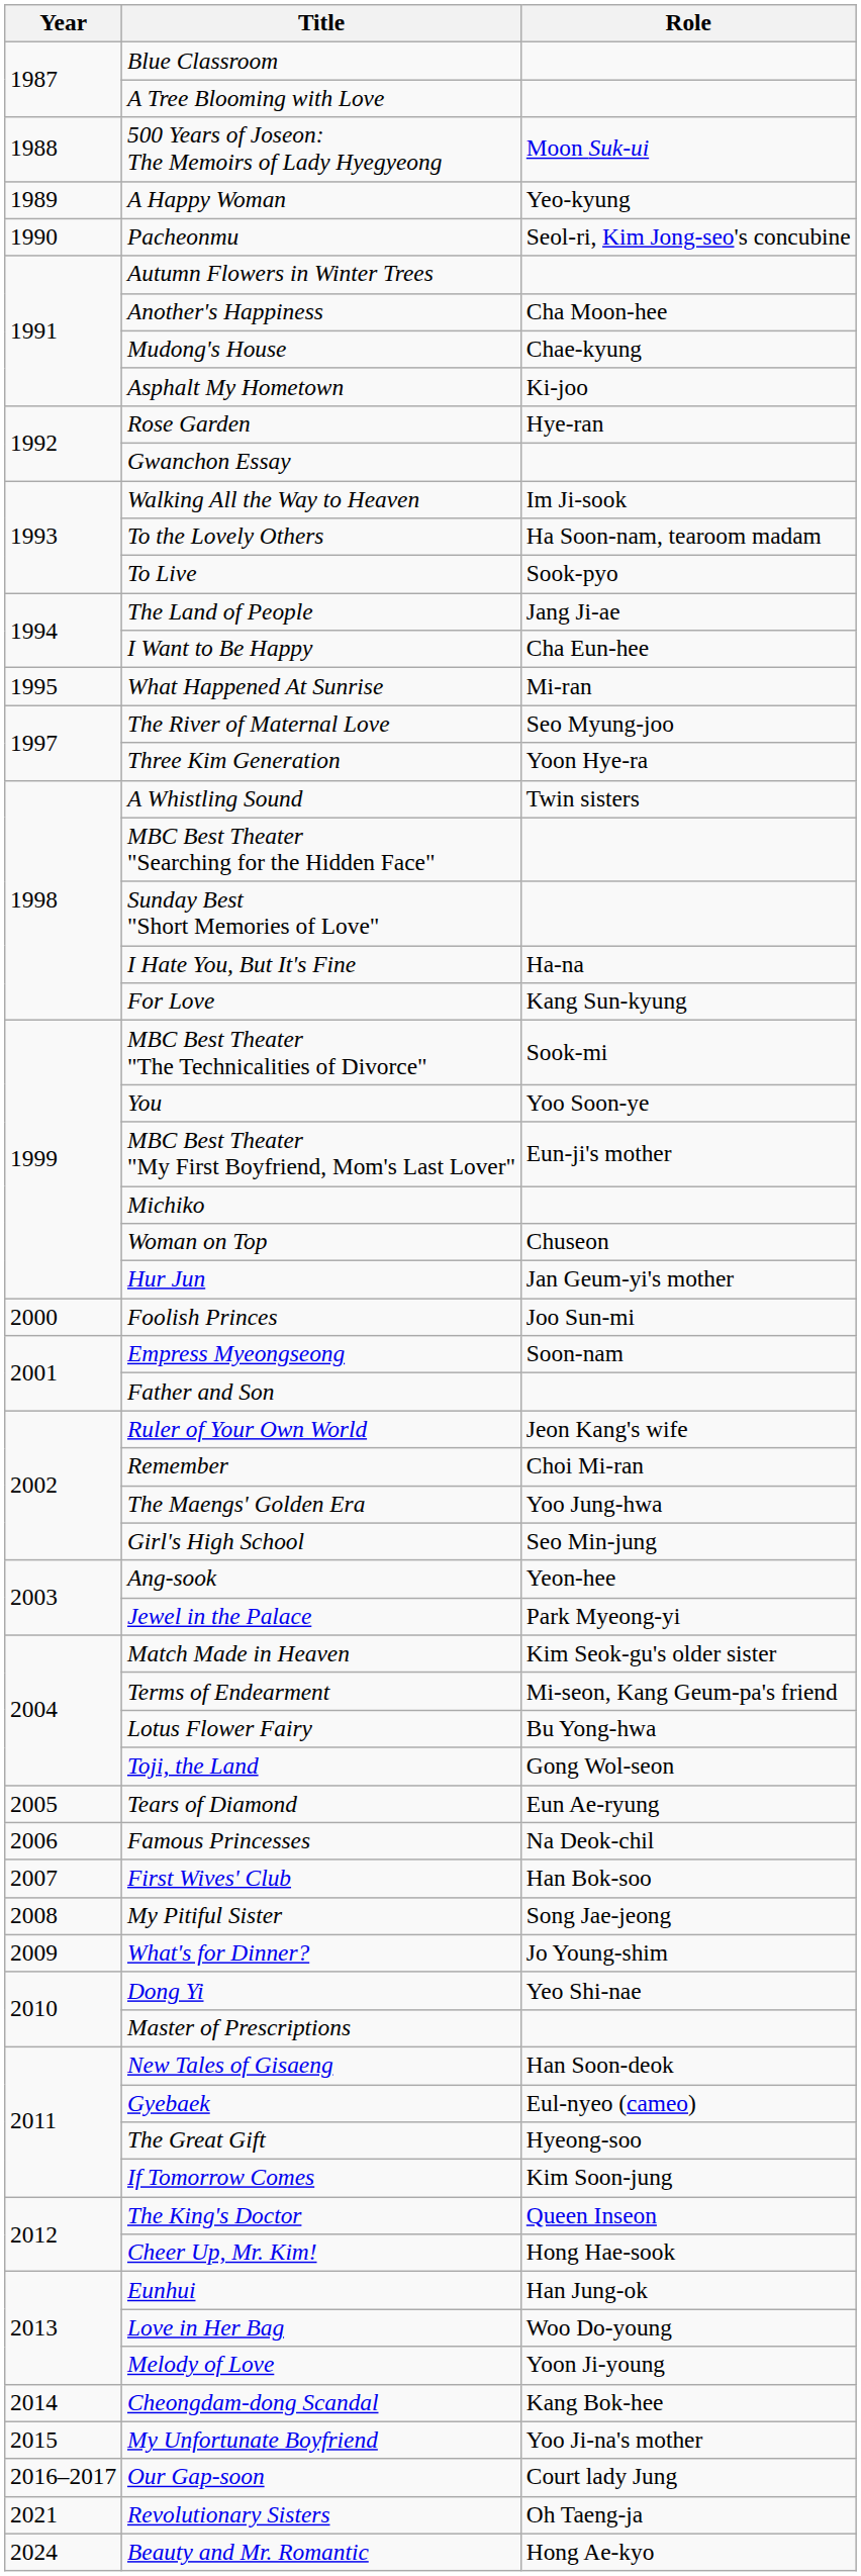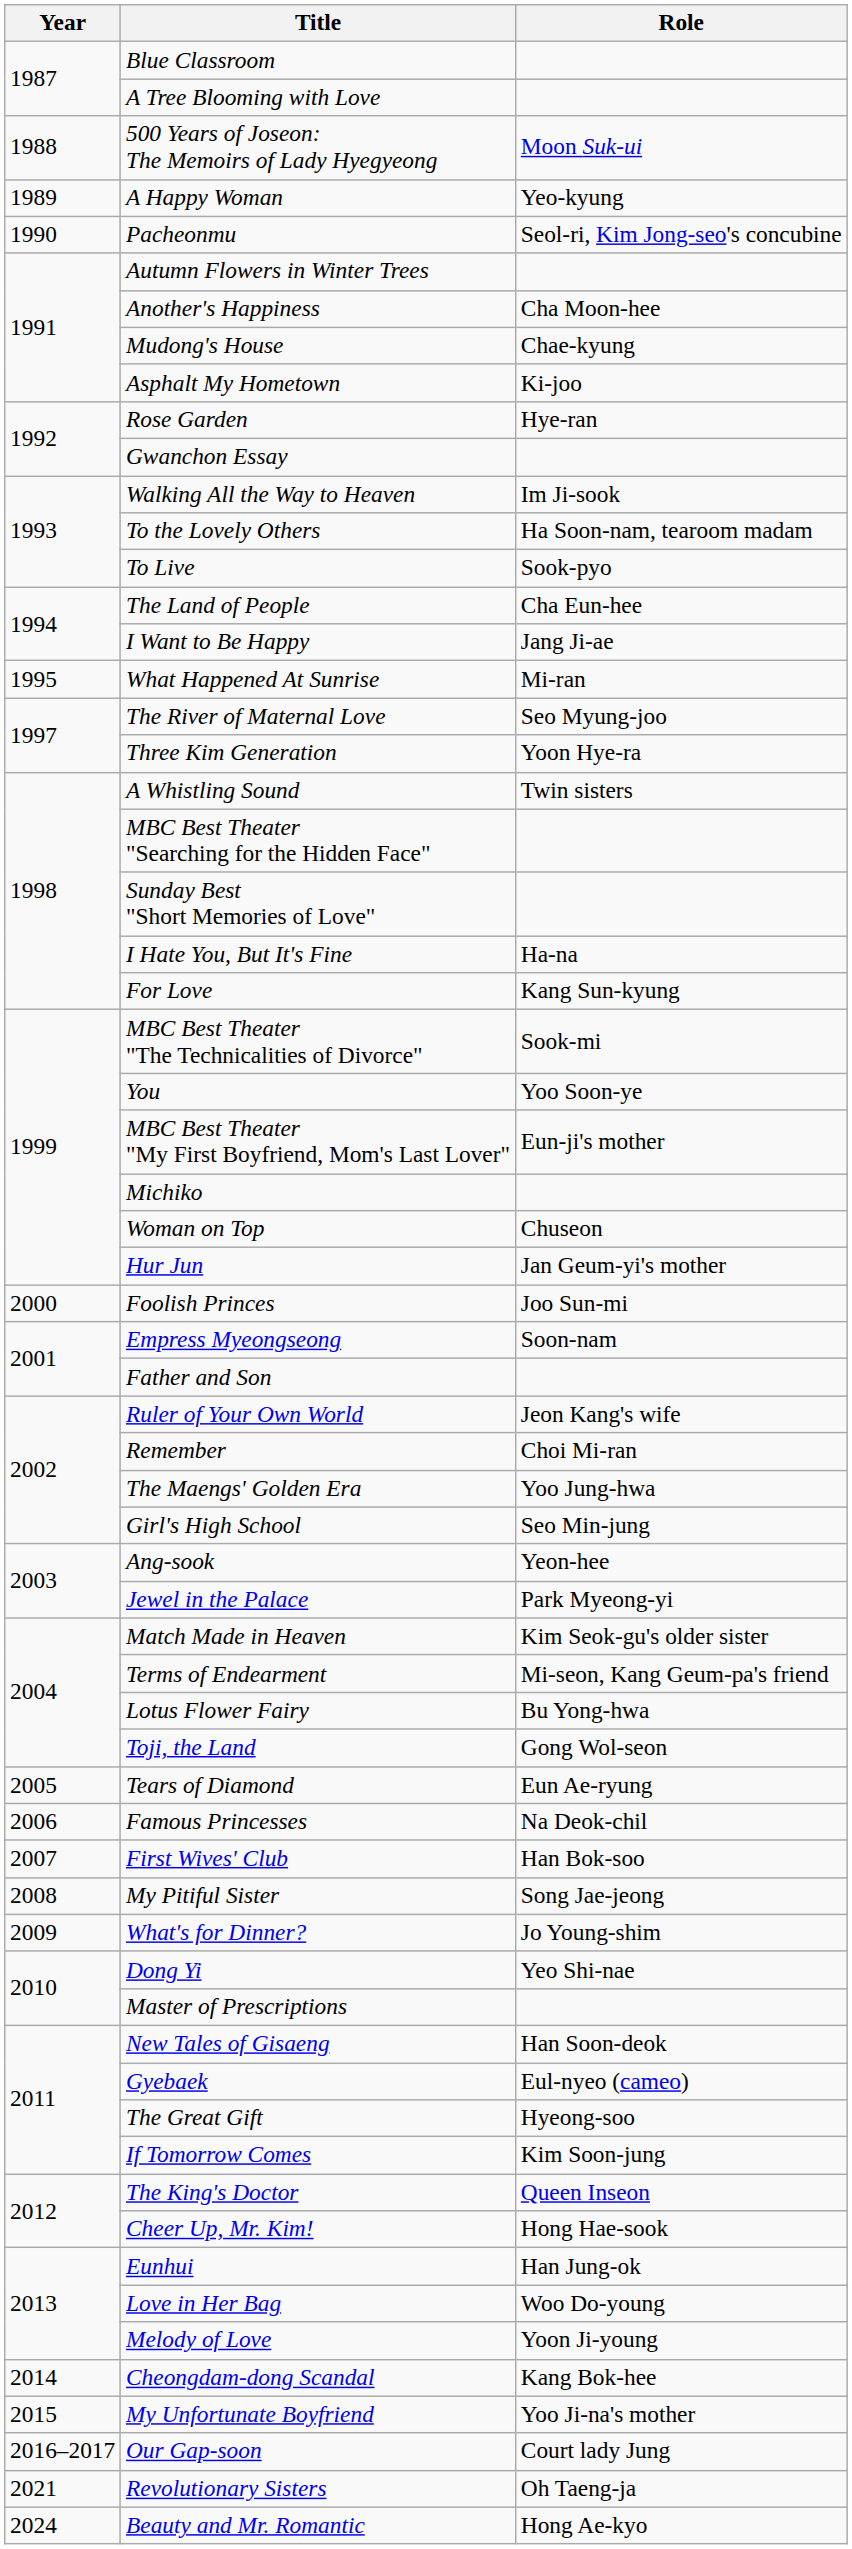The Land of People | Role: Jang Ji-ae -> Cha Eun-hee
I Want to Be Happy | Role: Cha Eun-hee -> Jang Ji-ae
